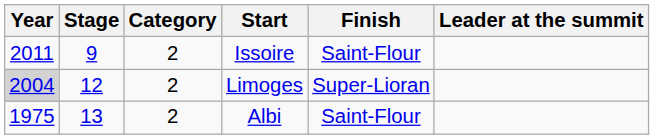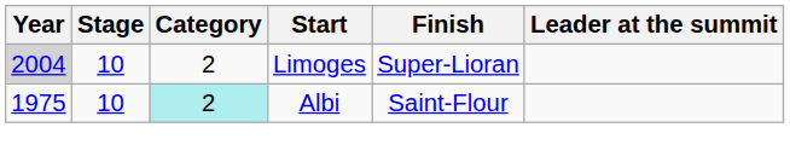- row: 2011 | 9 | 2 | Issoire | Saint-Flour
Limoges | Stage: 12 -> 10
Albi | Stage: 13 -> 10
Albi | Category: no background -> paleturquoise background
